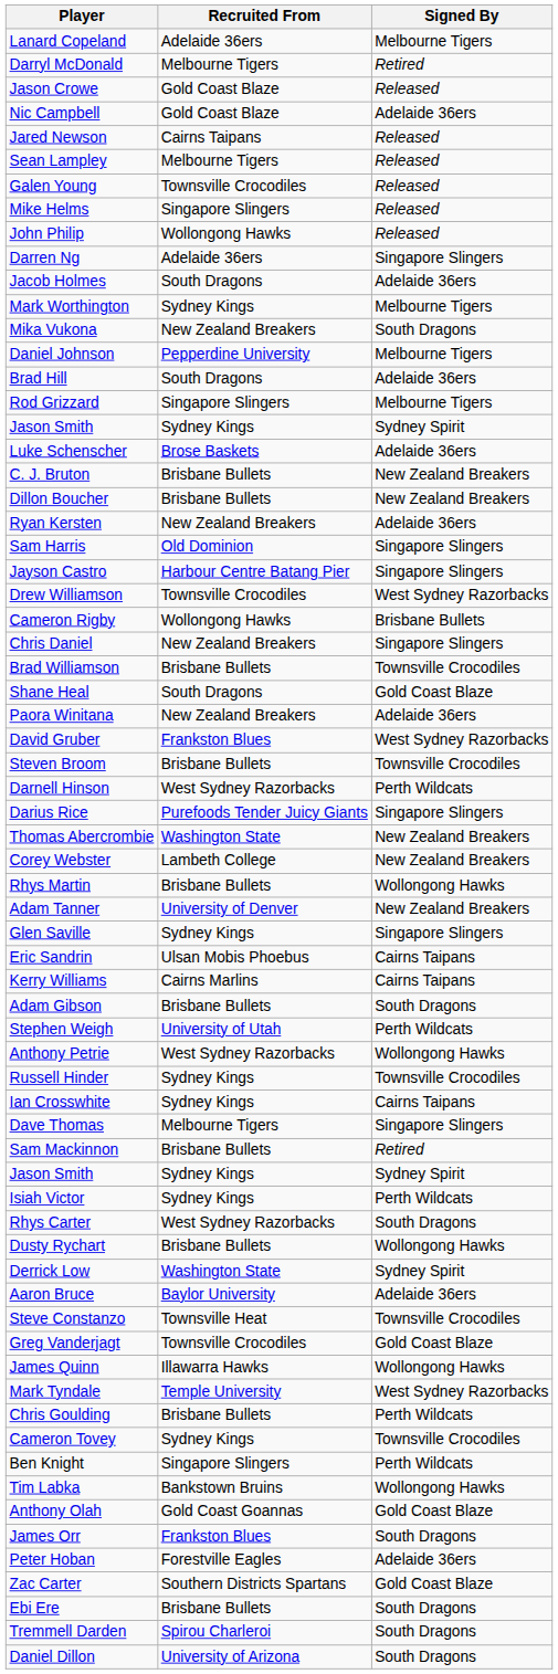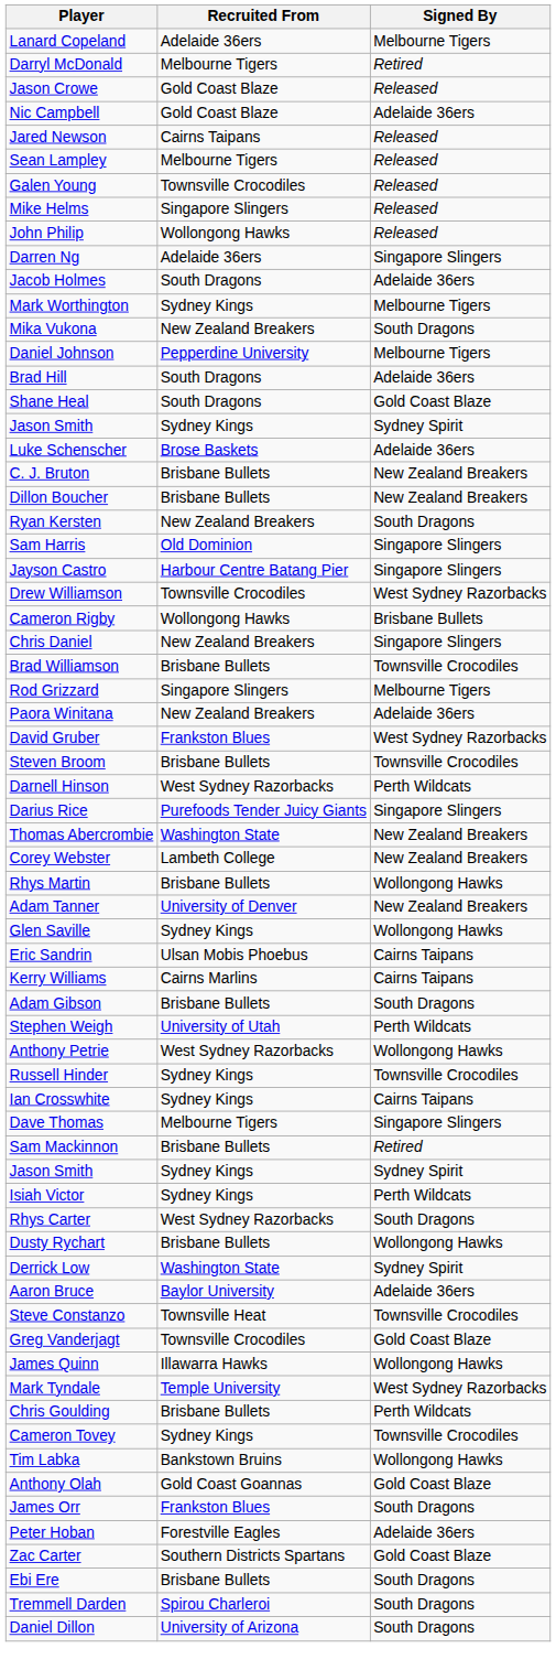rows swapped: Rod Grizzard <-> Shane Heal
Ryan Kersten | Signed By: Adelaide 36ers -> South Dragons
Glen Saville | Signed By: Singapore Slingers -> Wollongong Hawks
- row: Ben Knight | Singapore Slingers | Perth Wildcats
